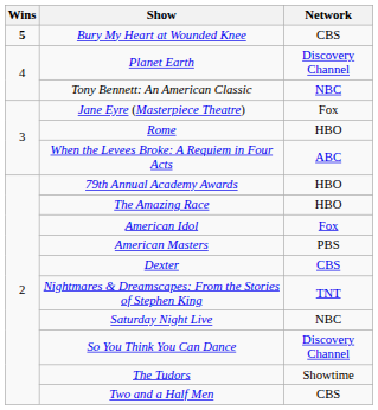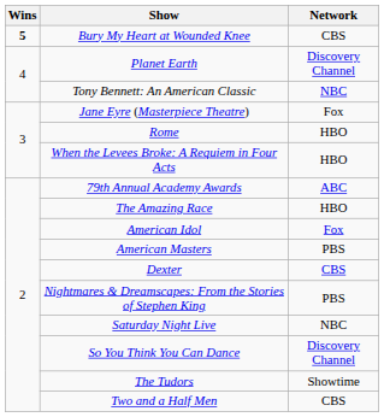When the Levees Broke: A Requiem in Four Acts | Network: ABC -> HBO
79th Annual Academy Awards | Network: HBO -> ABC
Nightmares & Dreamscapes: From the Stories of Stephen King | Network: TNT -> PBS
